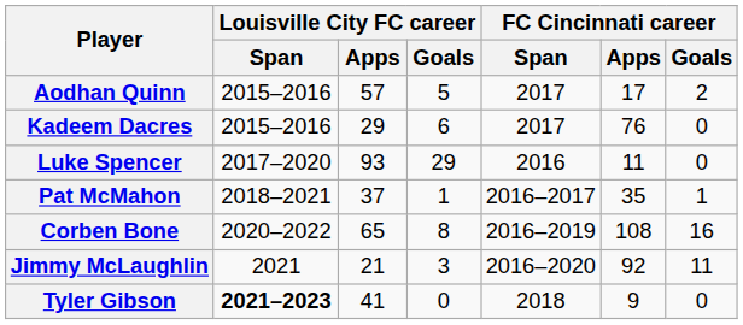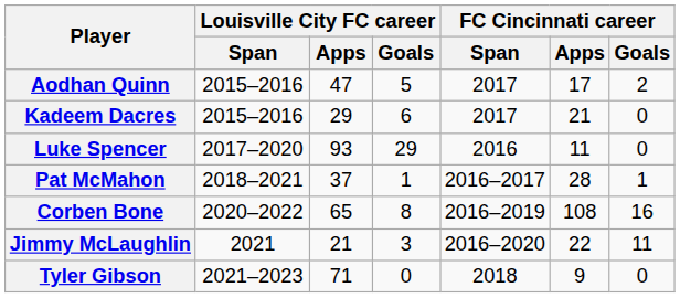Aodhan Quinn | Louisville City FC career / Apps: 57 -> 47
Kadeem Dacres | FC Cincinnati career / Apps: 76 -> 21
Pat McMahon | FC Cincinnati career / Apps: 35 -> 28
Jimmy McLaughlin | FC Cincinnati career / Apps: 92 -> 22
Tyler Gibson | Louisville City FC career / Span: bold -> normal
Tyler Gibson | Louisville City FC career / Apps: 41 -> 71
